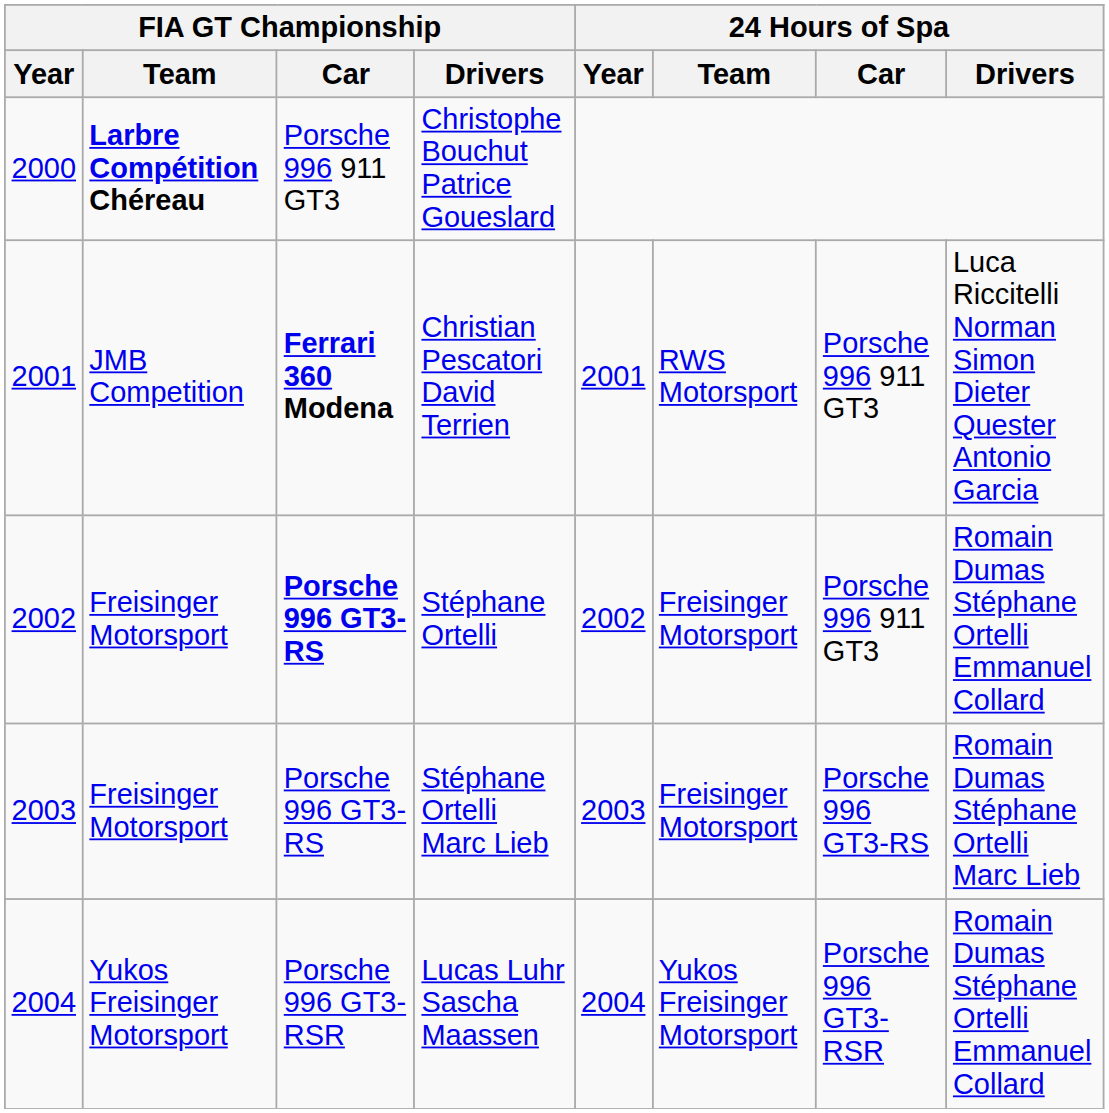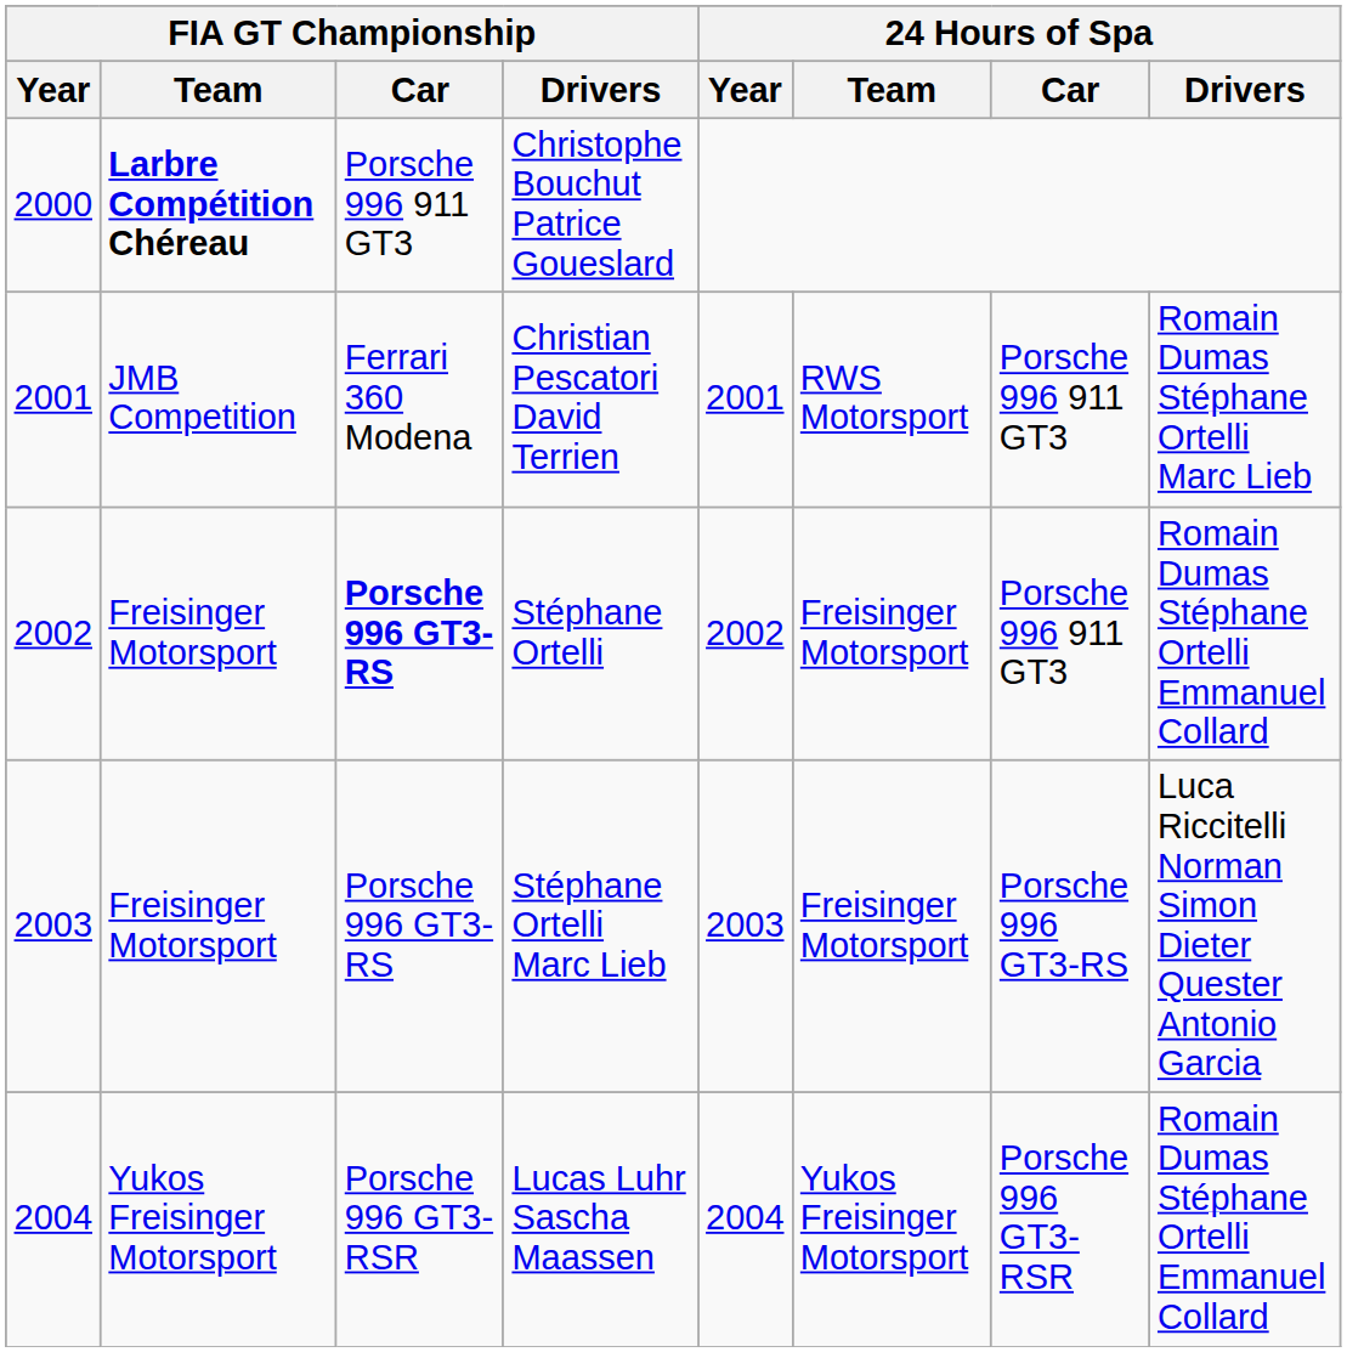Christian Pescatori David Terrien | FIA GT Championship / Car: bold -> normal
Christian Pescatori David Terrien | 24 Hours of Spa / Drivers: Luca Riccitelli Norman Simon Dieter Quester Antonio Garcia -> Romain Dumas Stéphane Ortelli Marc Lieb
Stéphane Ortelli Marc Lieb | 24 Hours of Spa / Drivers: Romain Dumas Stéphane Ortelli Marc Lieb -> Luca Riccitelli Norman Simon Dieter Quester Antonio Garcia
